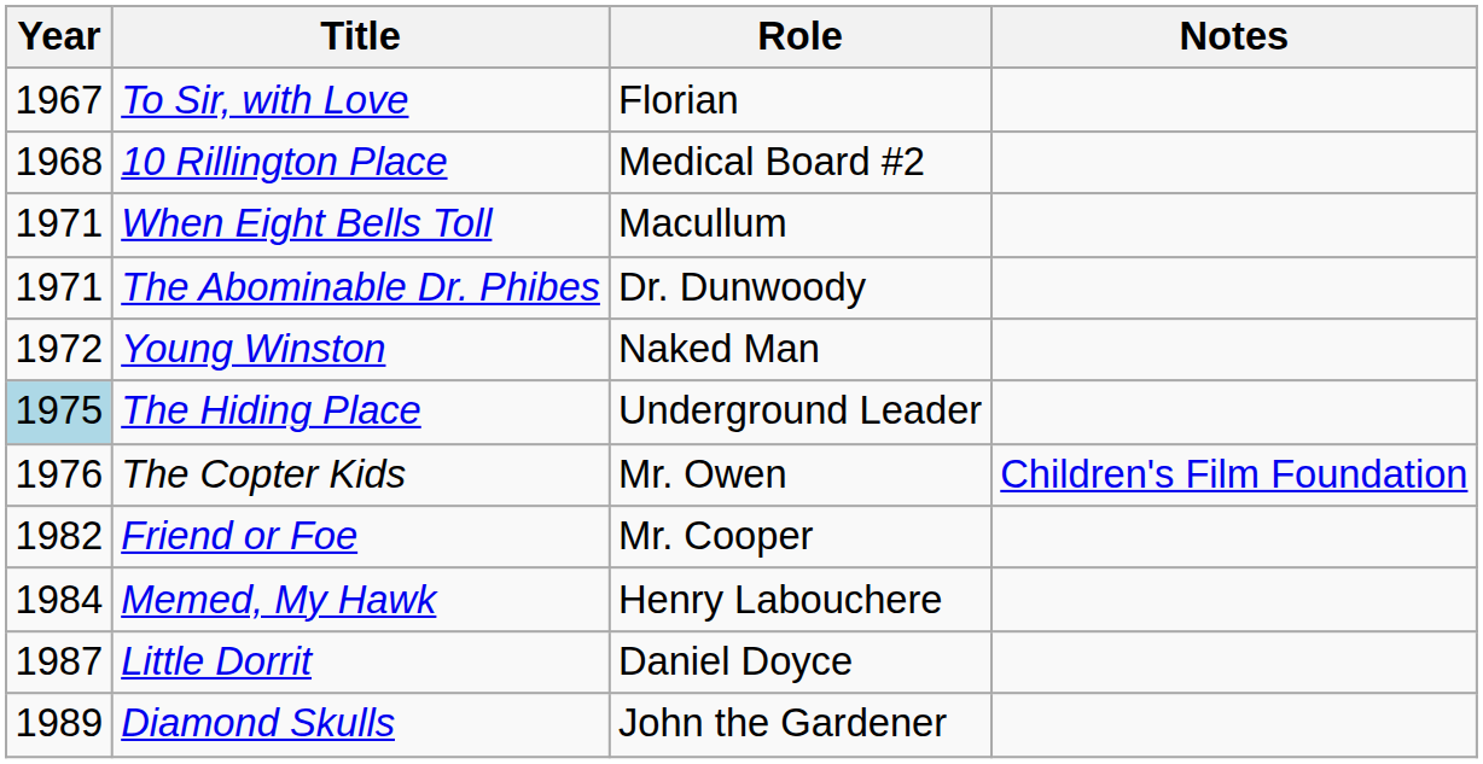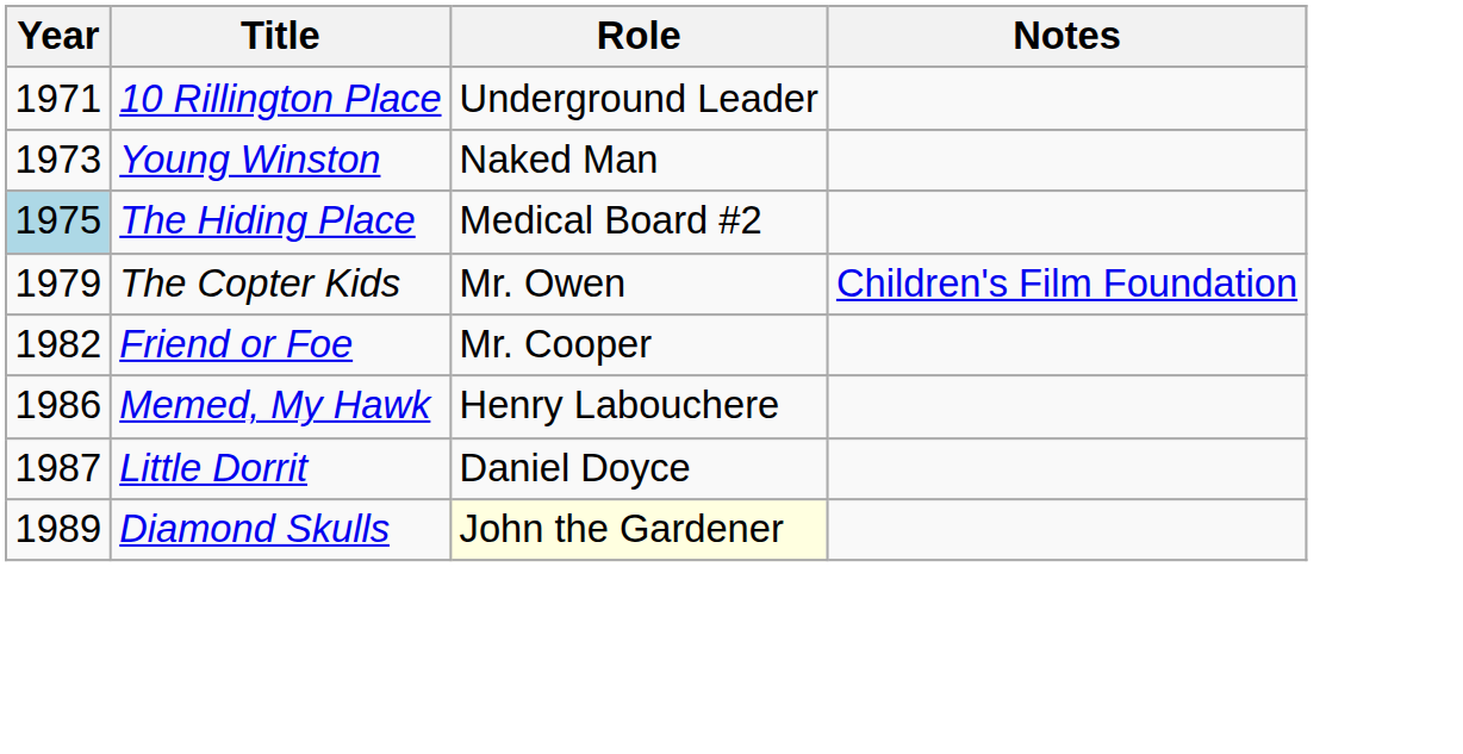- row: 1967 | To Sir, with Love | Florian
10 Rillington Place | Year: 1968 -> 1971
10 Rillington Place | Role: Medical Board #2 -> Underground Leader
- row: 1971 | When Eight Bells Toll | Macullum
- row: 1971 | The Abominable Dr. Phibes | Dr. Dunwoody
Young Winston | Year: 1972 -> 1973
The Hiding Place | Role: Underground Leader -> Medical Board #2
The Copter Kids | Year: 1976 -> 1979
Memed, My Hawk | Year: 1984 -> 1986
Diamond Skulls | Role: no background -> lightyellow background
